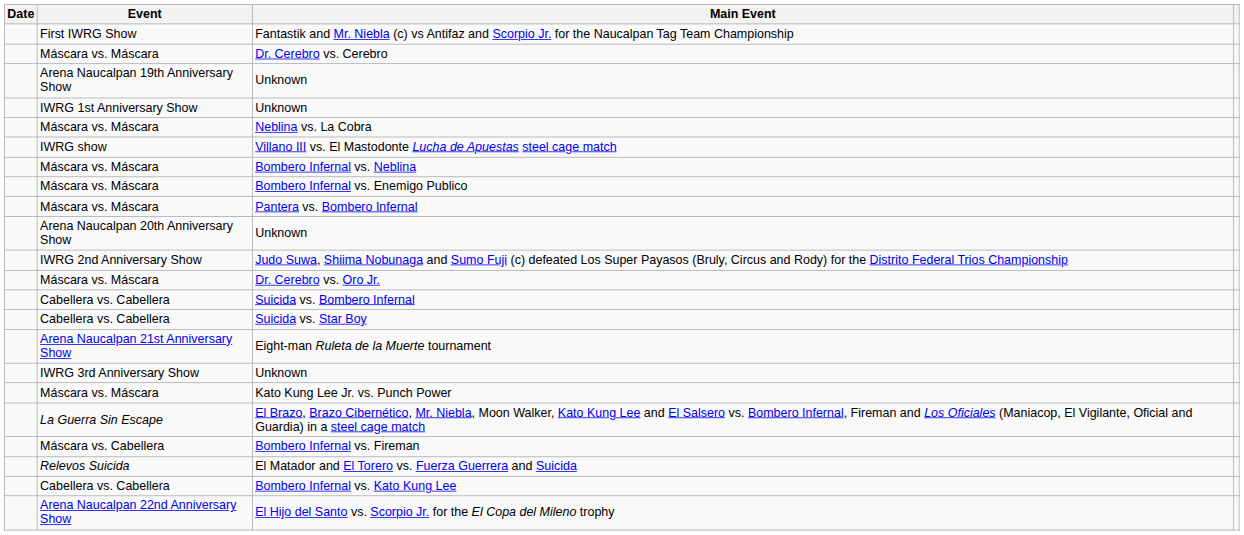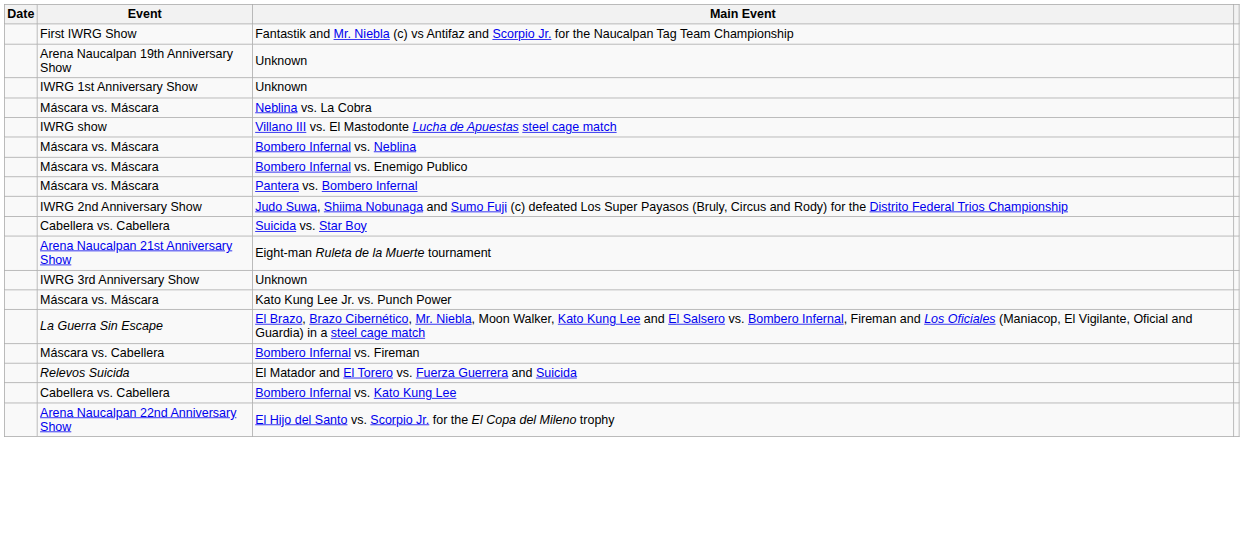- row: Máscara vs. Máscara | Dr. Cerebro vs. Cerebro
- row: Arena Naucalpan 20th Anniversary Show | Unknown
- row: Máscara vs. Máscara | Dr. Cerebro vs. Oro Jr.
- row: Cabellera vs. Cabellera | Suicida vs. Bombero Infernal
